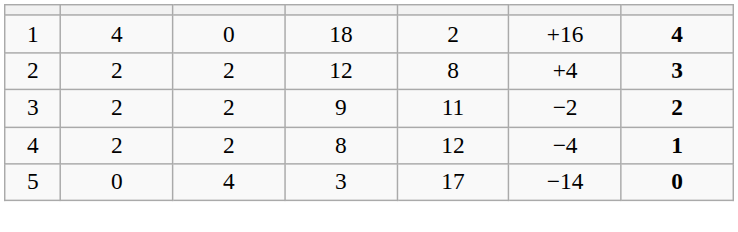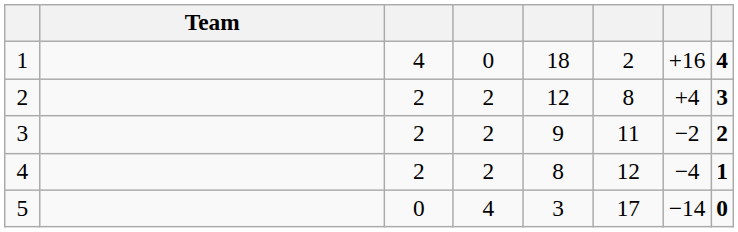+ column: Team
